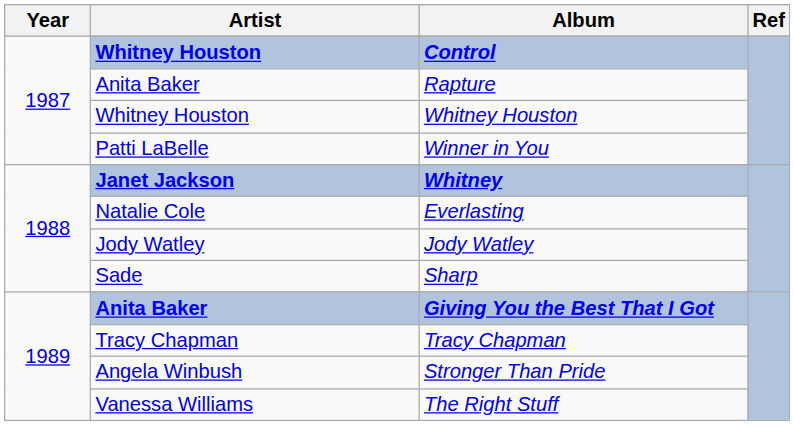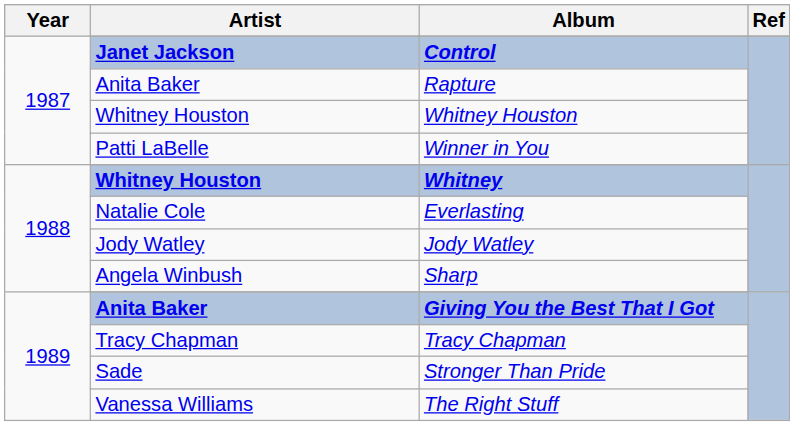Control | Artist: Whitney Houston -> Janet Jackson
Whitney | Artist: Janet Jackson -> Whitney Houston
Sharp | Artist: Sade -> Angela Winbush
Stronger Than Pride | Artist: Angela Winbush -> Sade
